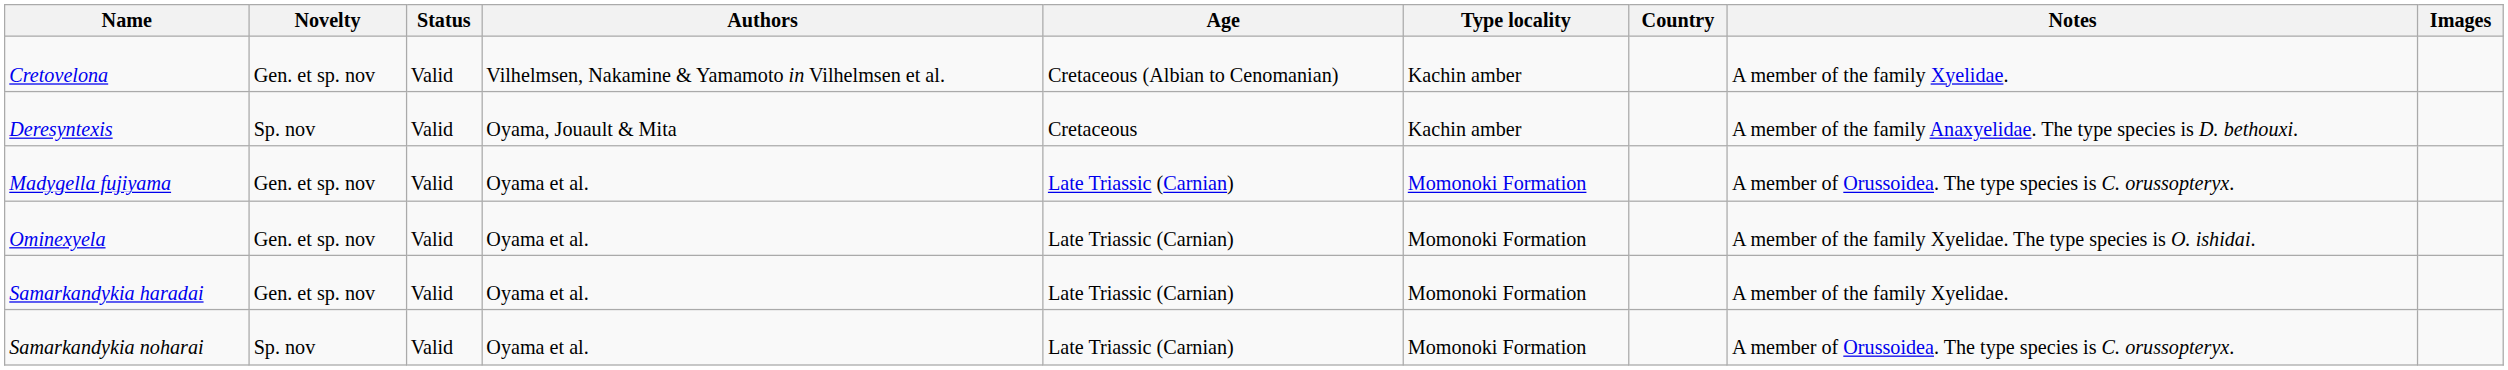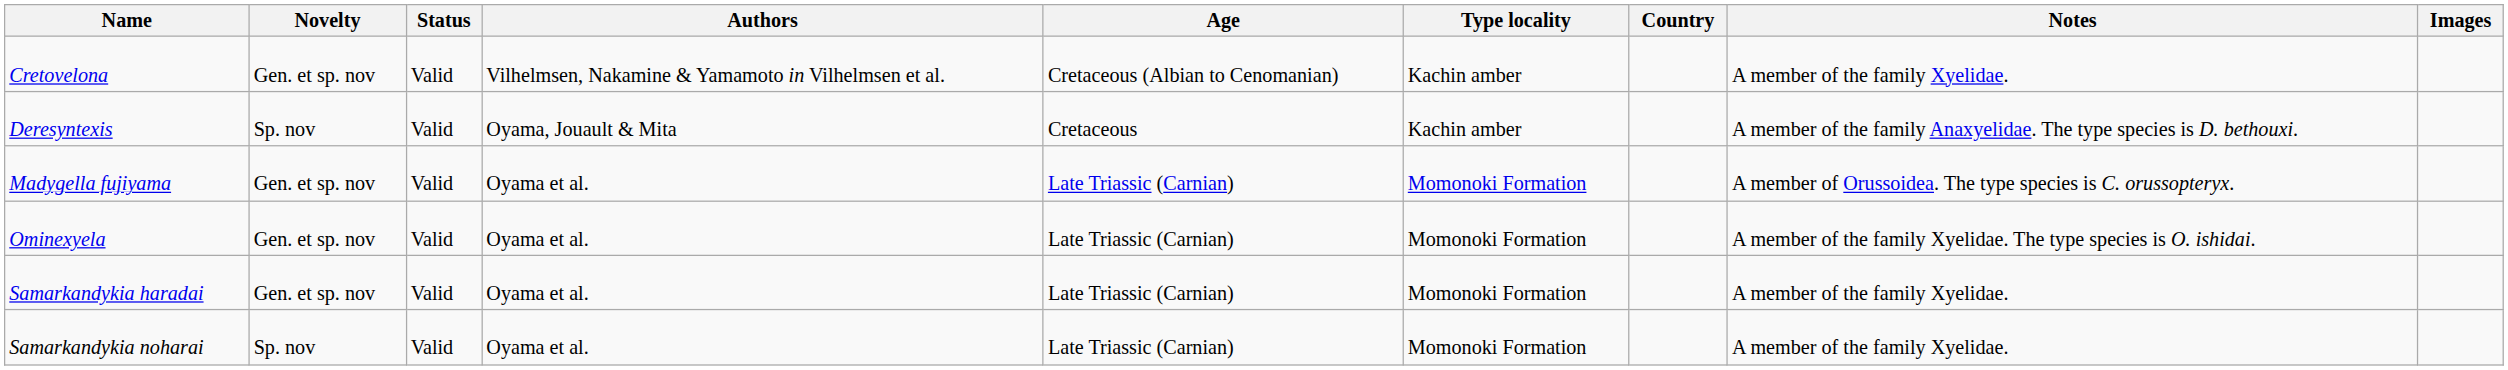Samarkandykia noharai | Notes: A member of Orussoidea. The type species is C. orussopteryx. -> A member of the family Xyelidae.
